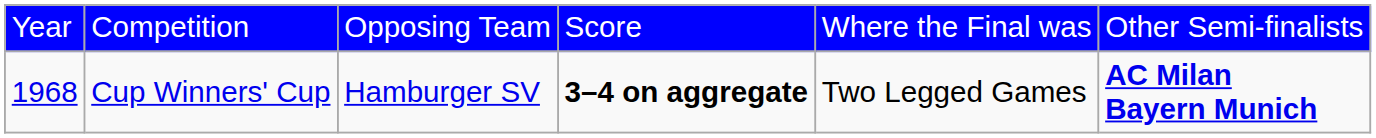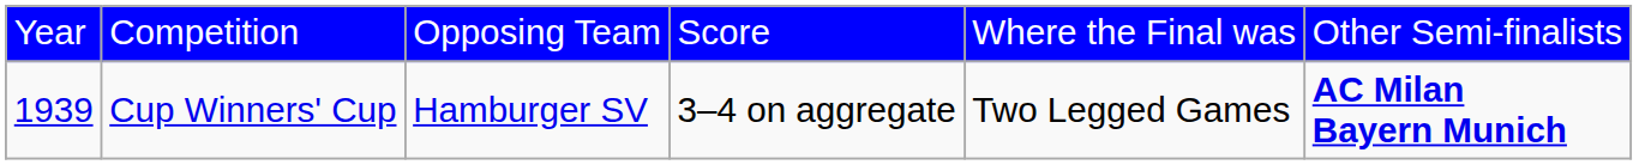Cup Winners' Cup | column 1: 1968 -> 1939
Cup Winners' Cup | column 4: bold -> normal
